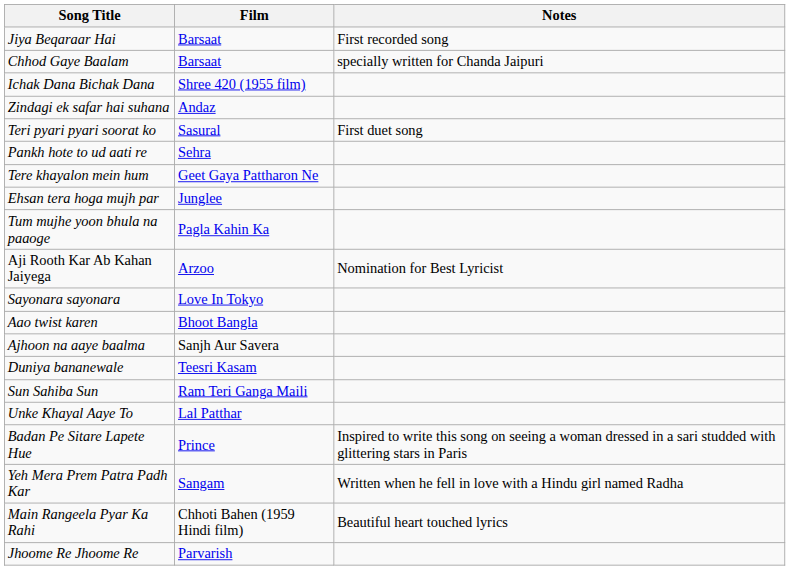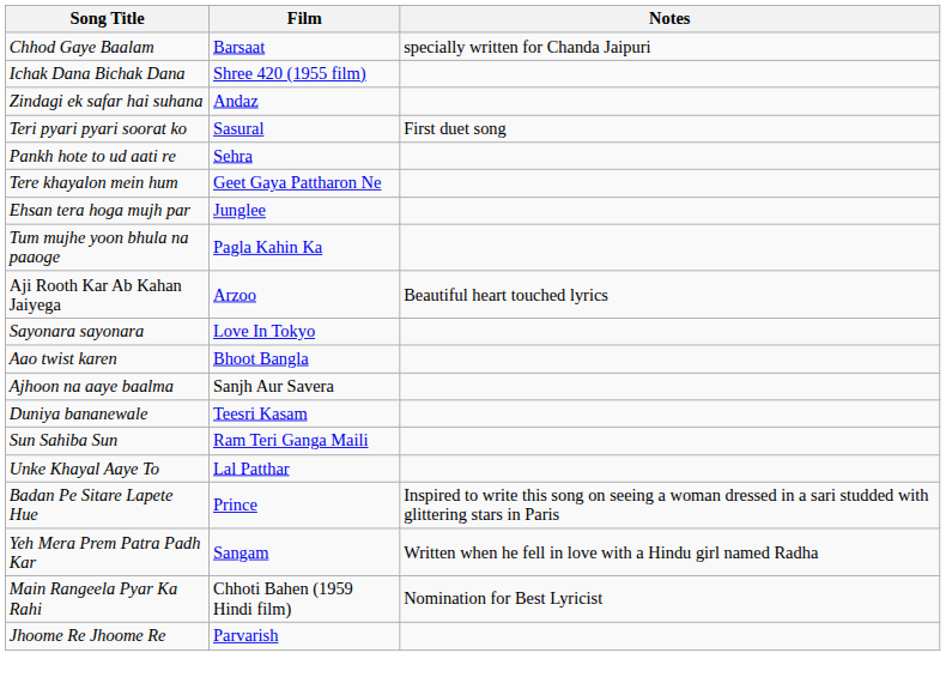- row: Jiya Beqaraar Hai | Barsaat | First recorded song
Aji Rooth Kar Ab Kahan Jaiyega | Notes: Nomination for Best Lyricist -> Beautiful heart touched lyrics
Main Rangeela Pyar Ka Rahi | Notes: Beautiful heart touched lyrics -> Nomination for Best Lyricist
